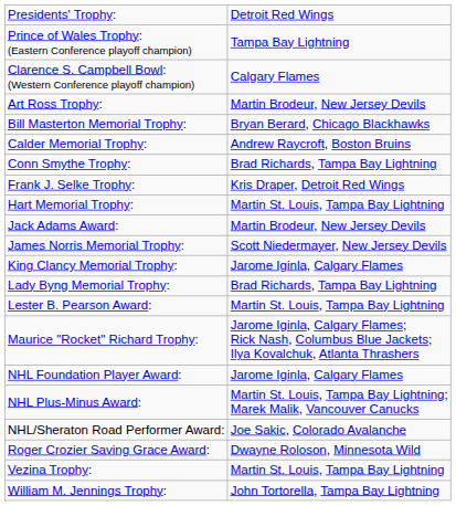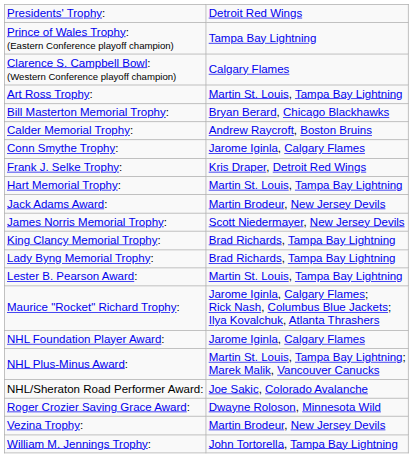Art Ross Trophy: | column 2: Martin Brodeur, New Jersey Devils -> Martin St. Louis, Tampa Bay Lightning
Conn Smythe Trophy: | column 2: Brad Richards, Tampa Bay Lightning -> Jarome Iginla, Calgary Flames
King Clancy Memorial Trophy: | column 2: Jarome Iginla, Calgary Flames -> Brad Richards, Tampa Bay Lightning
Vezina Trophy: | column 2: Martin St. Louis, Tampa Bay Lightning -> Martin Brodeur, New Jersey Devils
